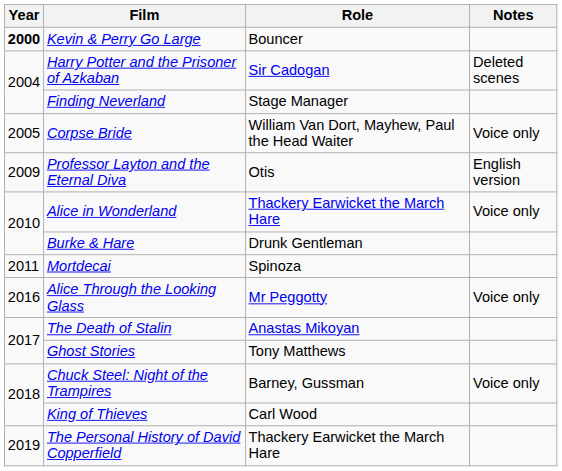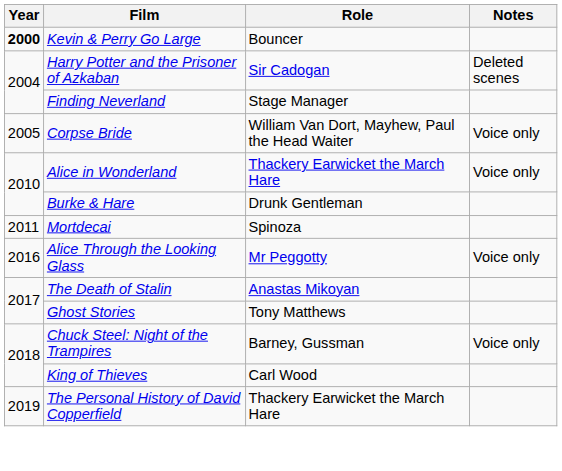- row: 2009 | Professor Layton and the Eternal Diva | Otis | English version
